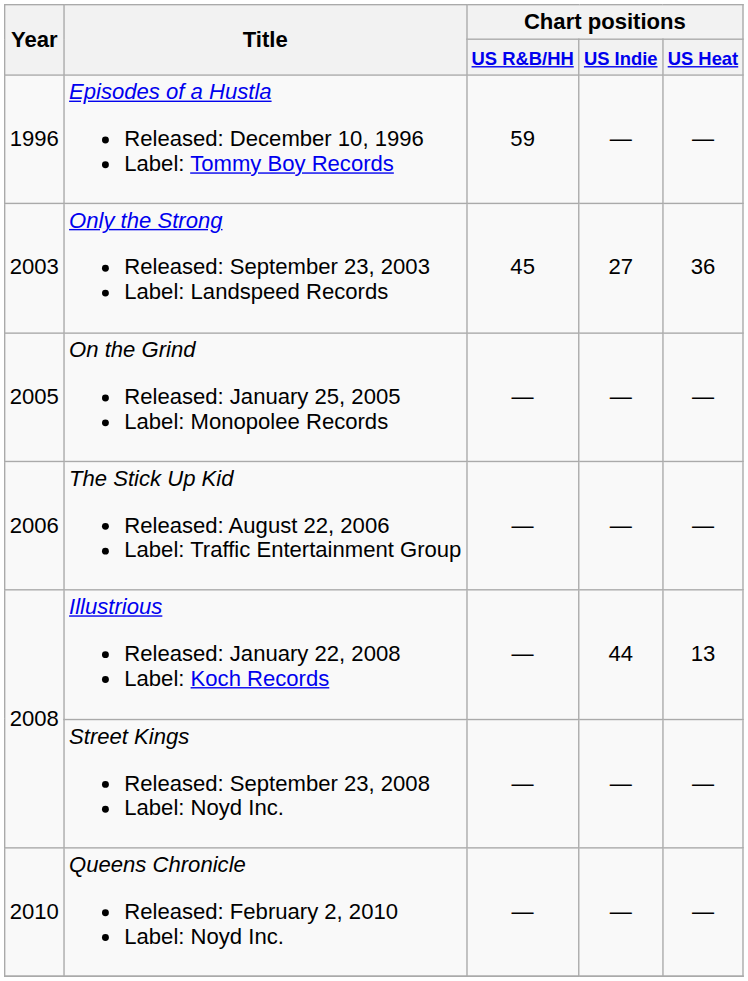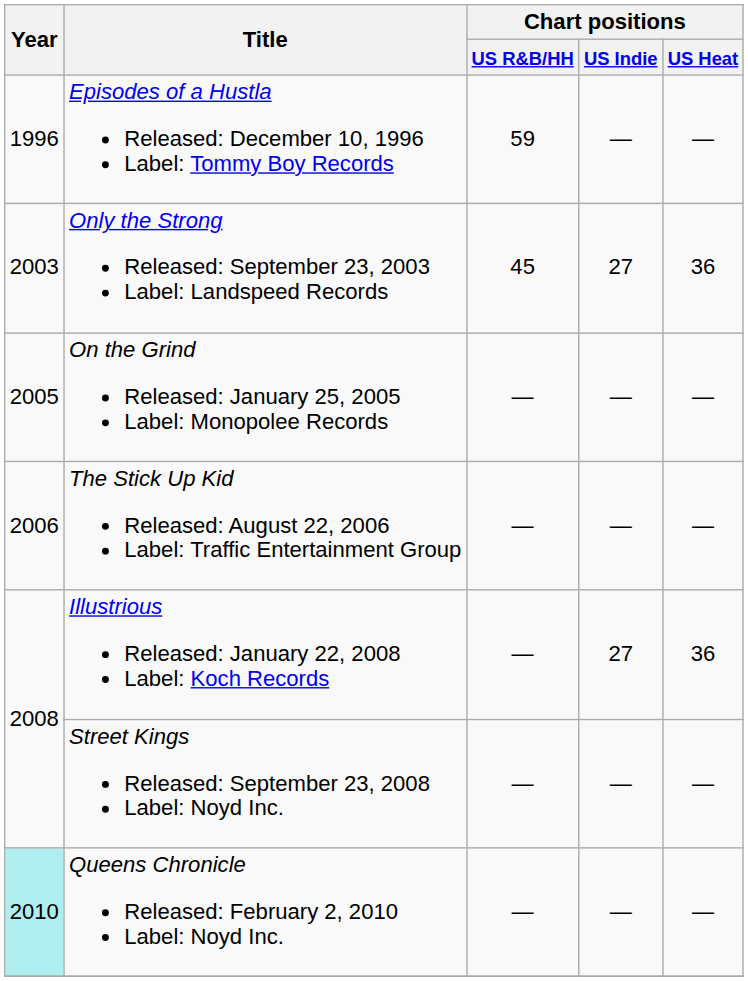Illustrious Released: January 22, 2008 Label: Koch Records | Chart positions / US Indie: 44 -> 27
Illustrious Released: January 22, 2008 Label: Koch Records | Chart positions / US Heat: 13 -> 36
Queens Chronicle Released: February 2, 2010 Label: Noyd Inc. | Year: no background -> paleturquoise background
